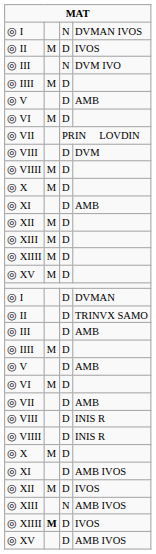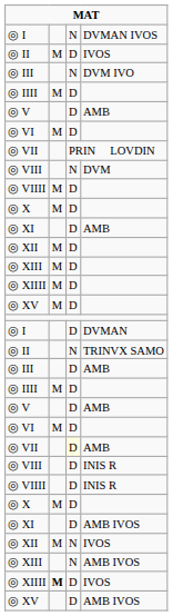◎ VIII / DVM | column 3: D -> N
◎ II / TRINVX SAMO | column 3: D -> N
◎ VII / AMB | column 3: no background -> lightyellow background
◎ XII / IVOS | column 3: D -> N
